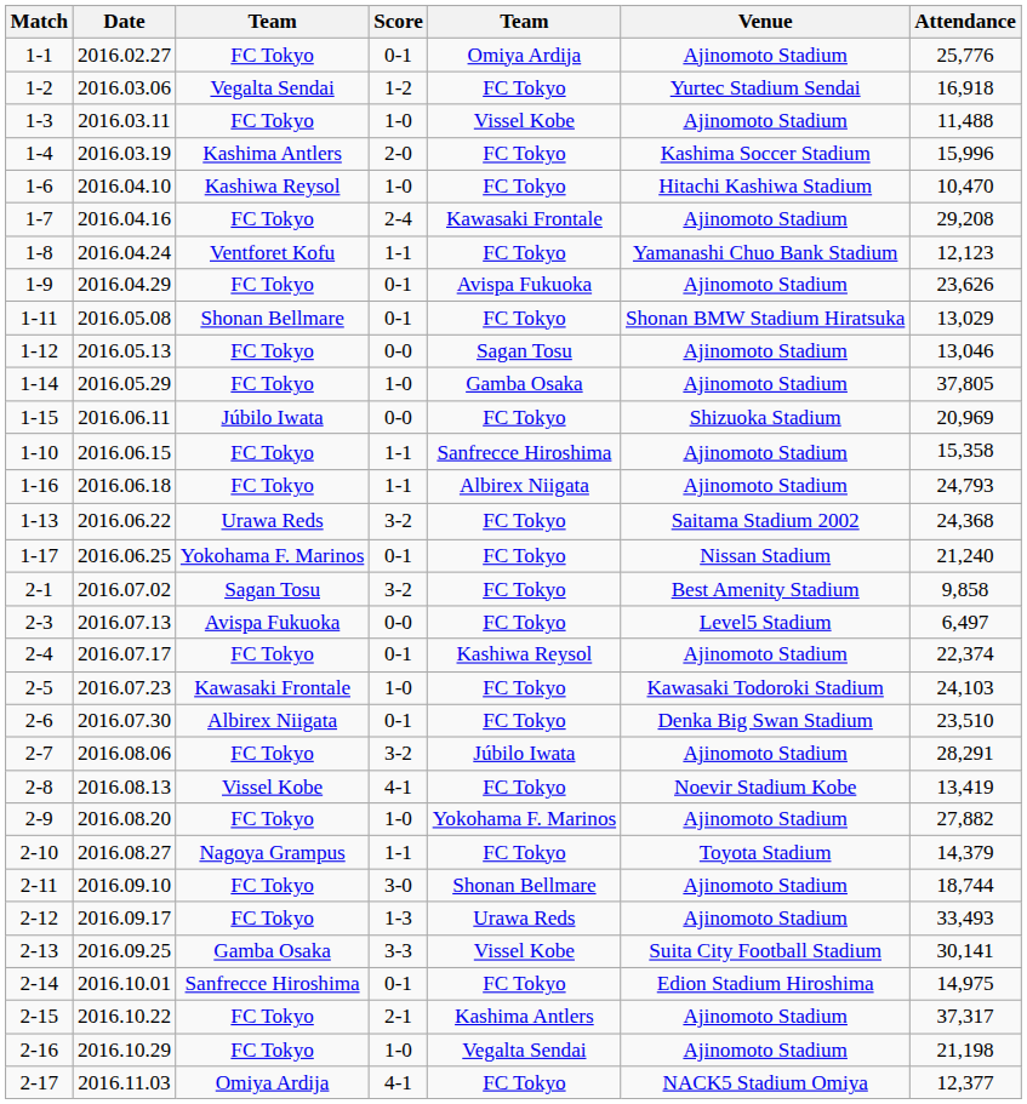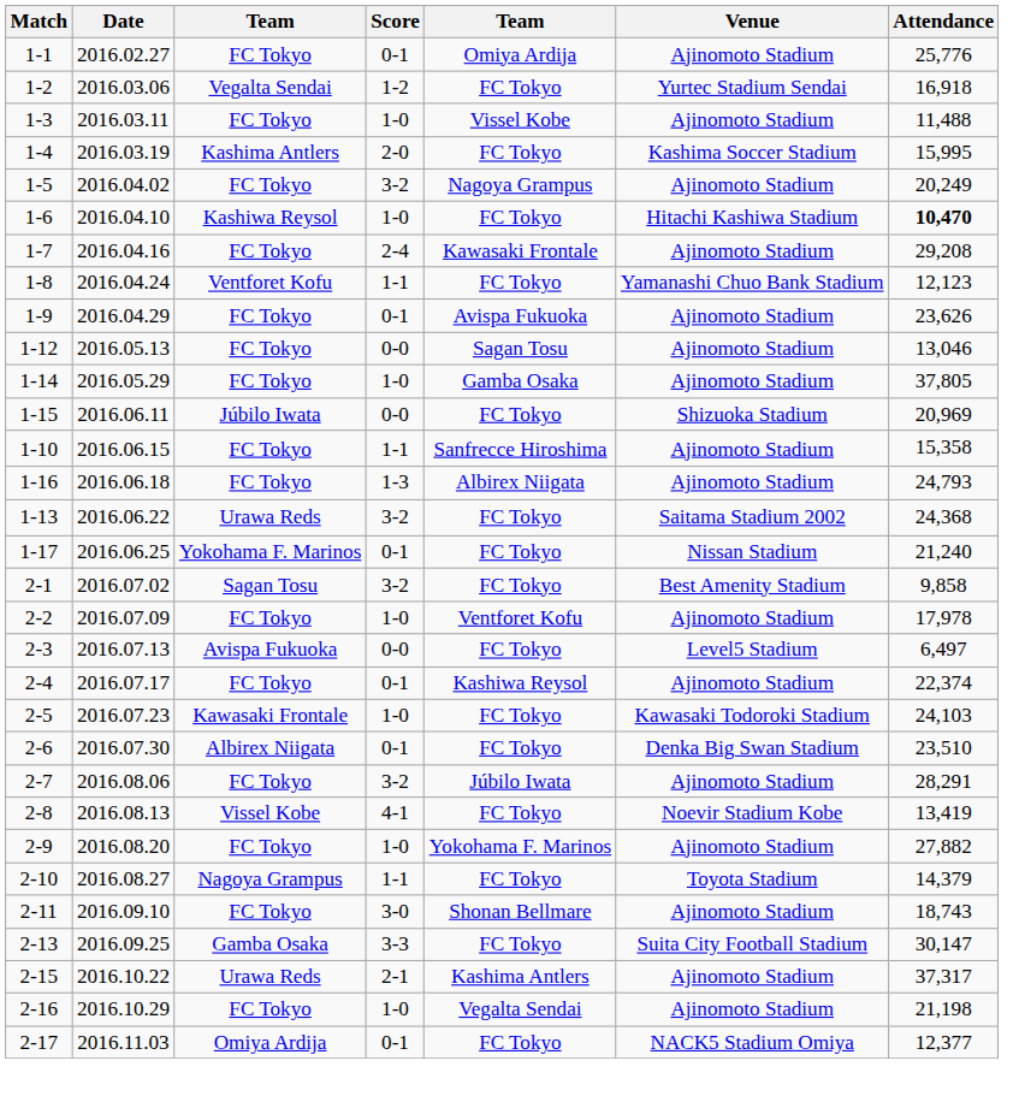1-4 | Attendance: 15,996 -> 15,995
+ row: 1-5 | 2016.04.02 | FC Tokyo | 3-2 | Nagoya Grampus | Ajinomoto Stadium | 20,249
1-6 | Attendance: normal -> bold
- row: 1-11 | 2016.05.08 | Shonan Bellmare | 0-1 | FC Tokyo | Shonan BMW Stadium Hiratsuka | 13,029
1-16 | Score: 1-1 -> 1-3
+ row: 2-2 | 2016.07.09 | FC Tokyo | 1-0 | Ventforet Kofu | Ajinomoto Stadium | 17,978
2-11 | Attendance: 18,744 -> 18,743
- row: 2-12 | 2016.09.17 | FC Tokyo | 1-3 | Urawa Reds | Ajinomoto Stadium | 33,493
2-13 | column 5: Vissel Kobe -> FC Tokyo
2-13 | Attendance: 30,141 -> 30,147
- row: 2-14 | 2016.10.01 | Sanfrecce Hiroshima | 0-1 | FC Tokyo | Edion Stadium Hiroshima | 14,975
2-15 | column 3: FC Tokyo -> Urawa Reds
2-17 | Score: 4-1 -> 0-1
